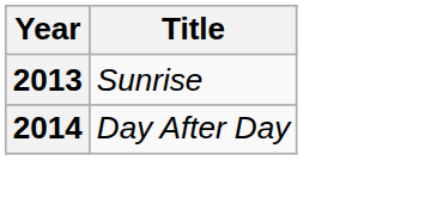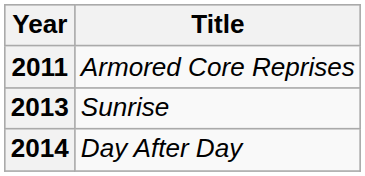+ row: 2011 | Armored Core Reprises
